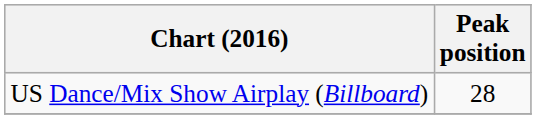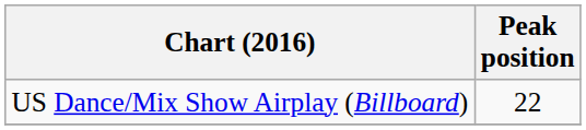US Dance/Mix Show Airplay (Billboard) | Peak position: 28 -> 22
